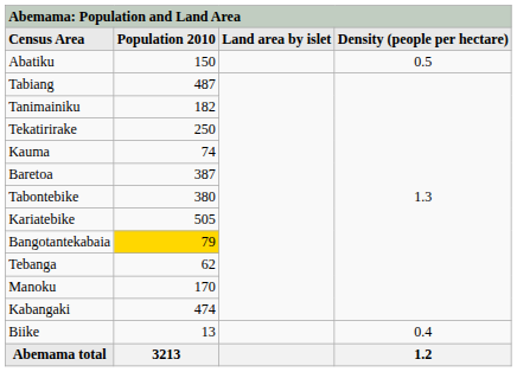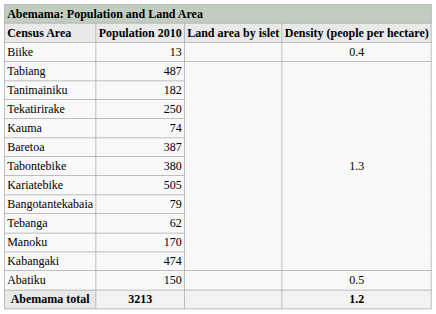rows swapped: Abatiku <-> Biike
Bangotantekabaia | Population 2010: gold background -> no background
